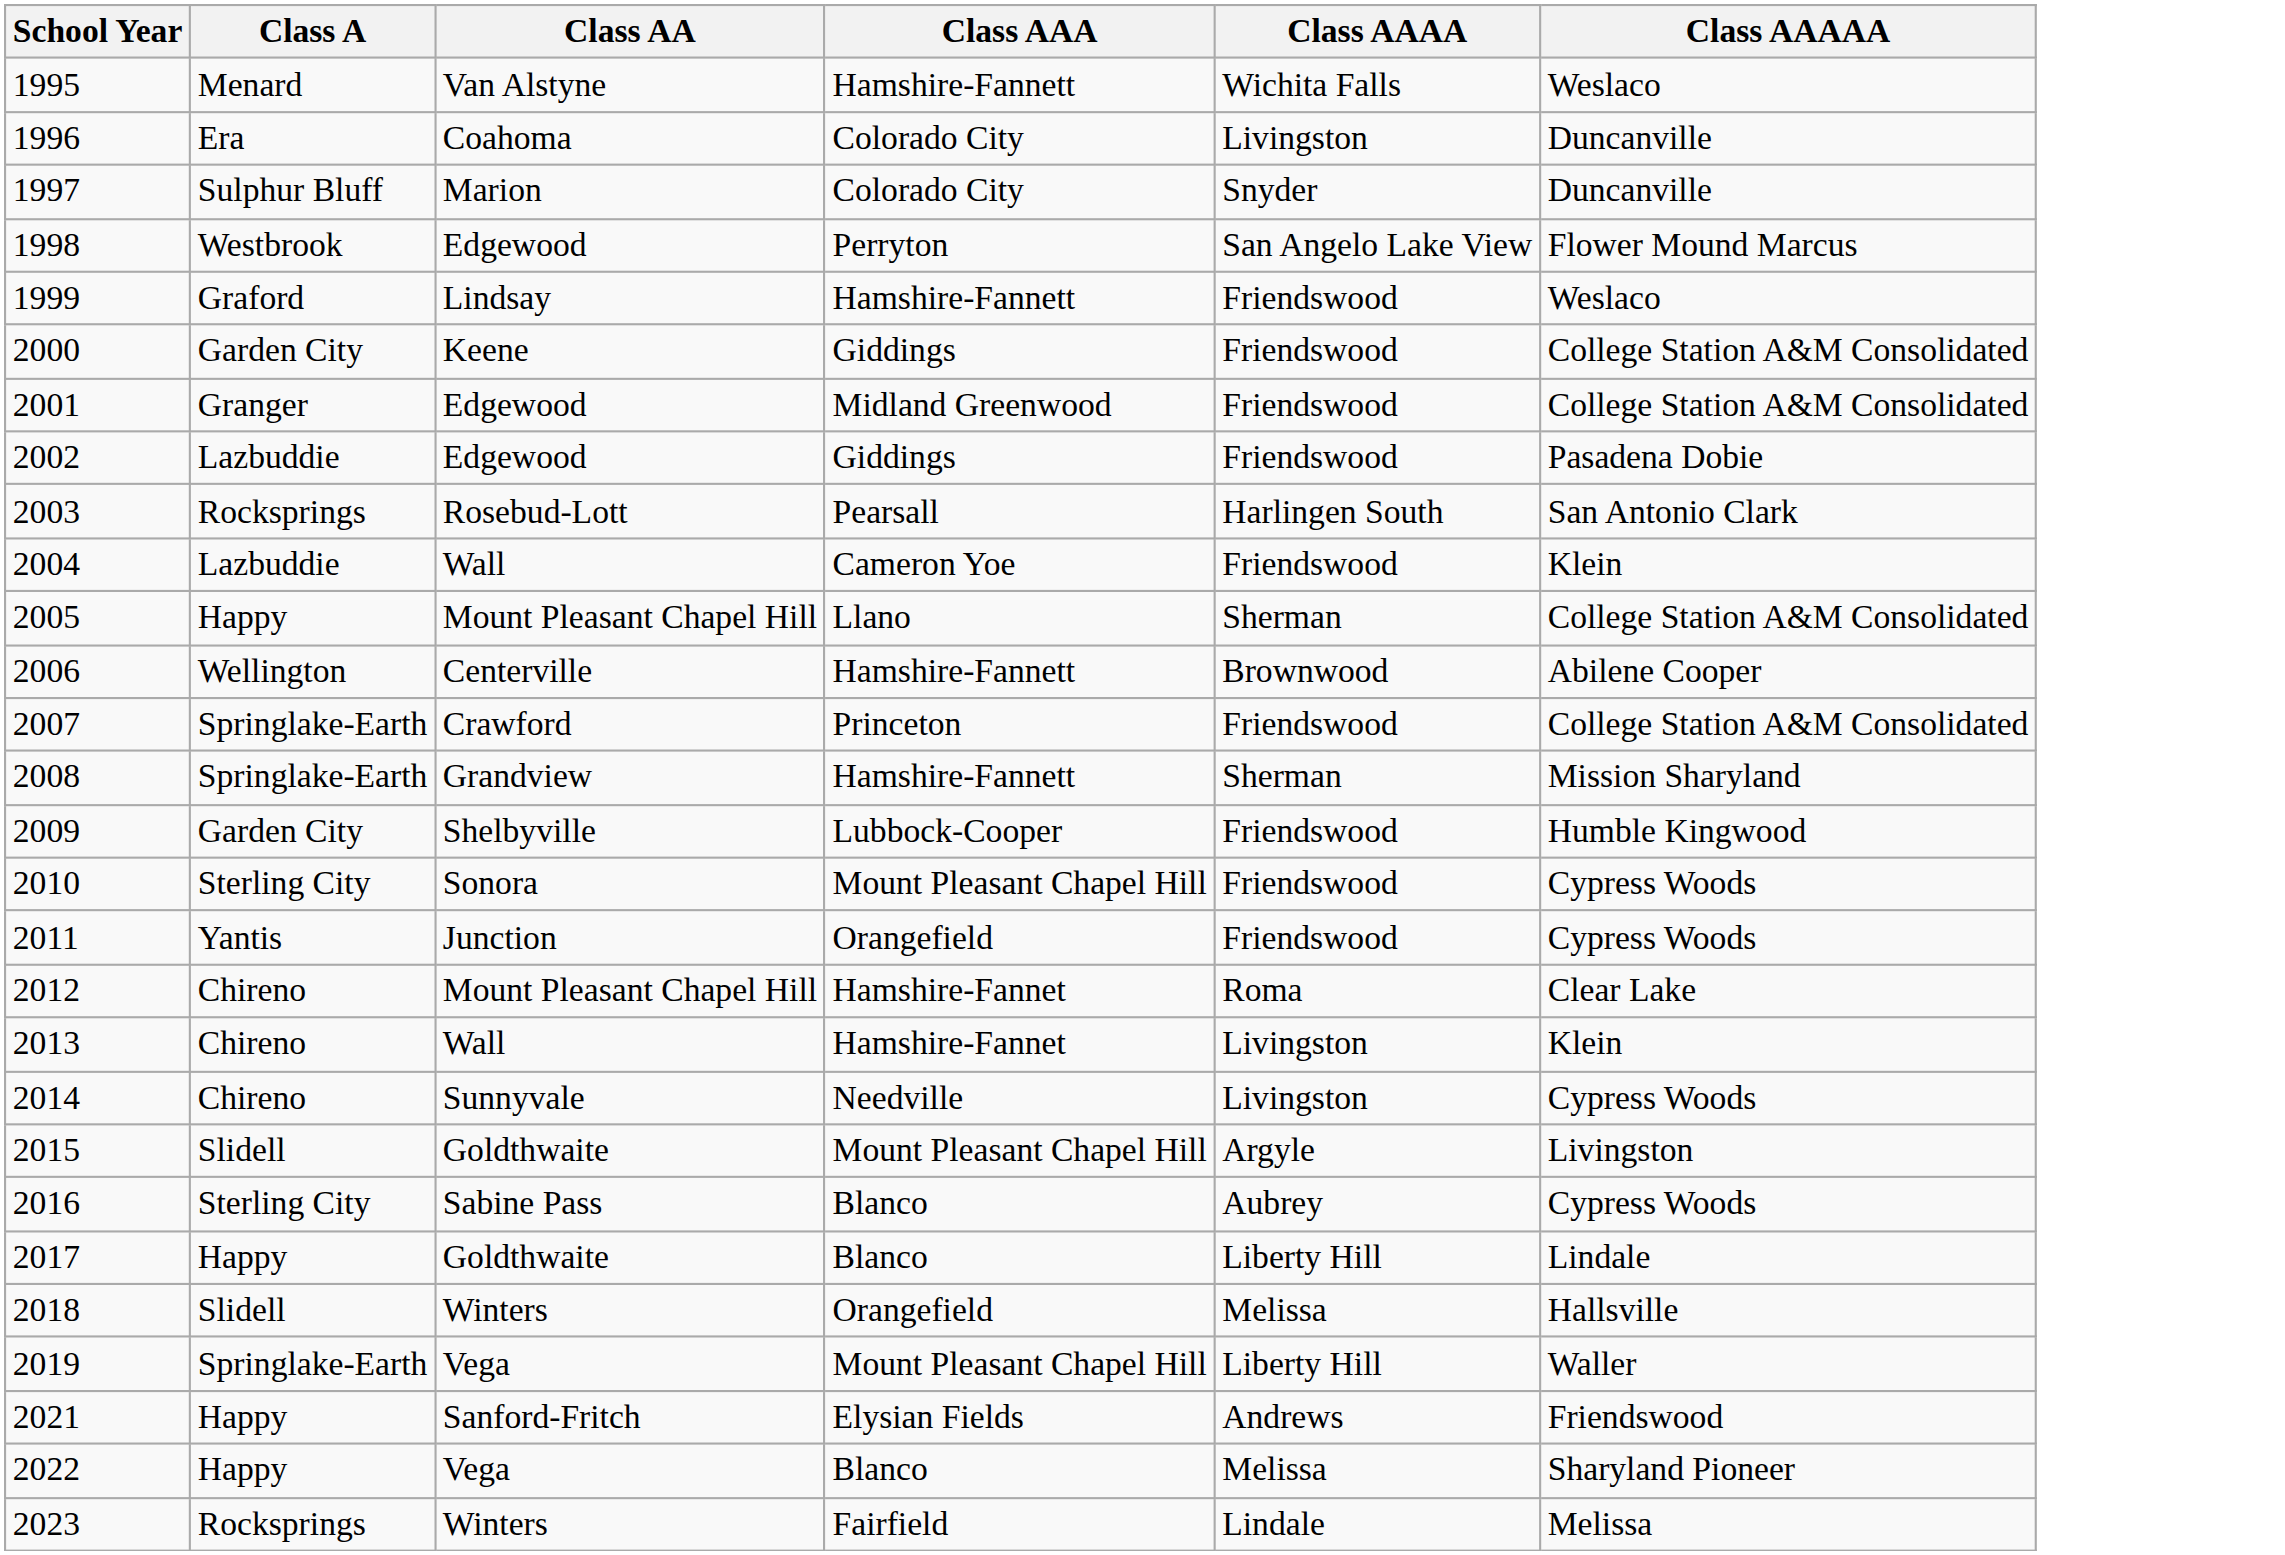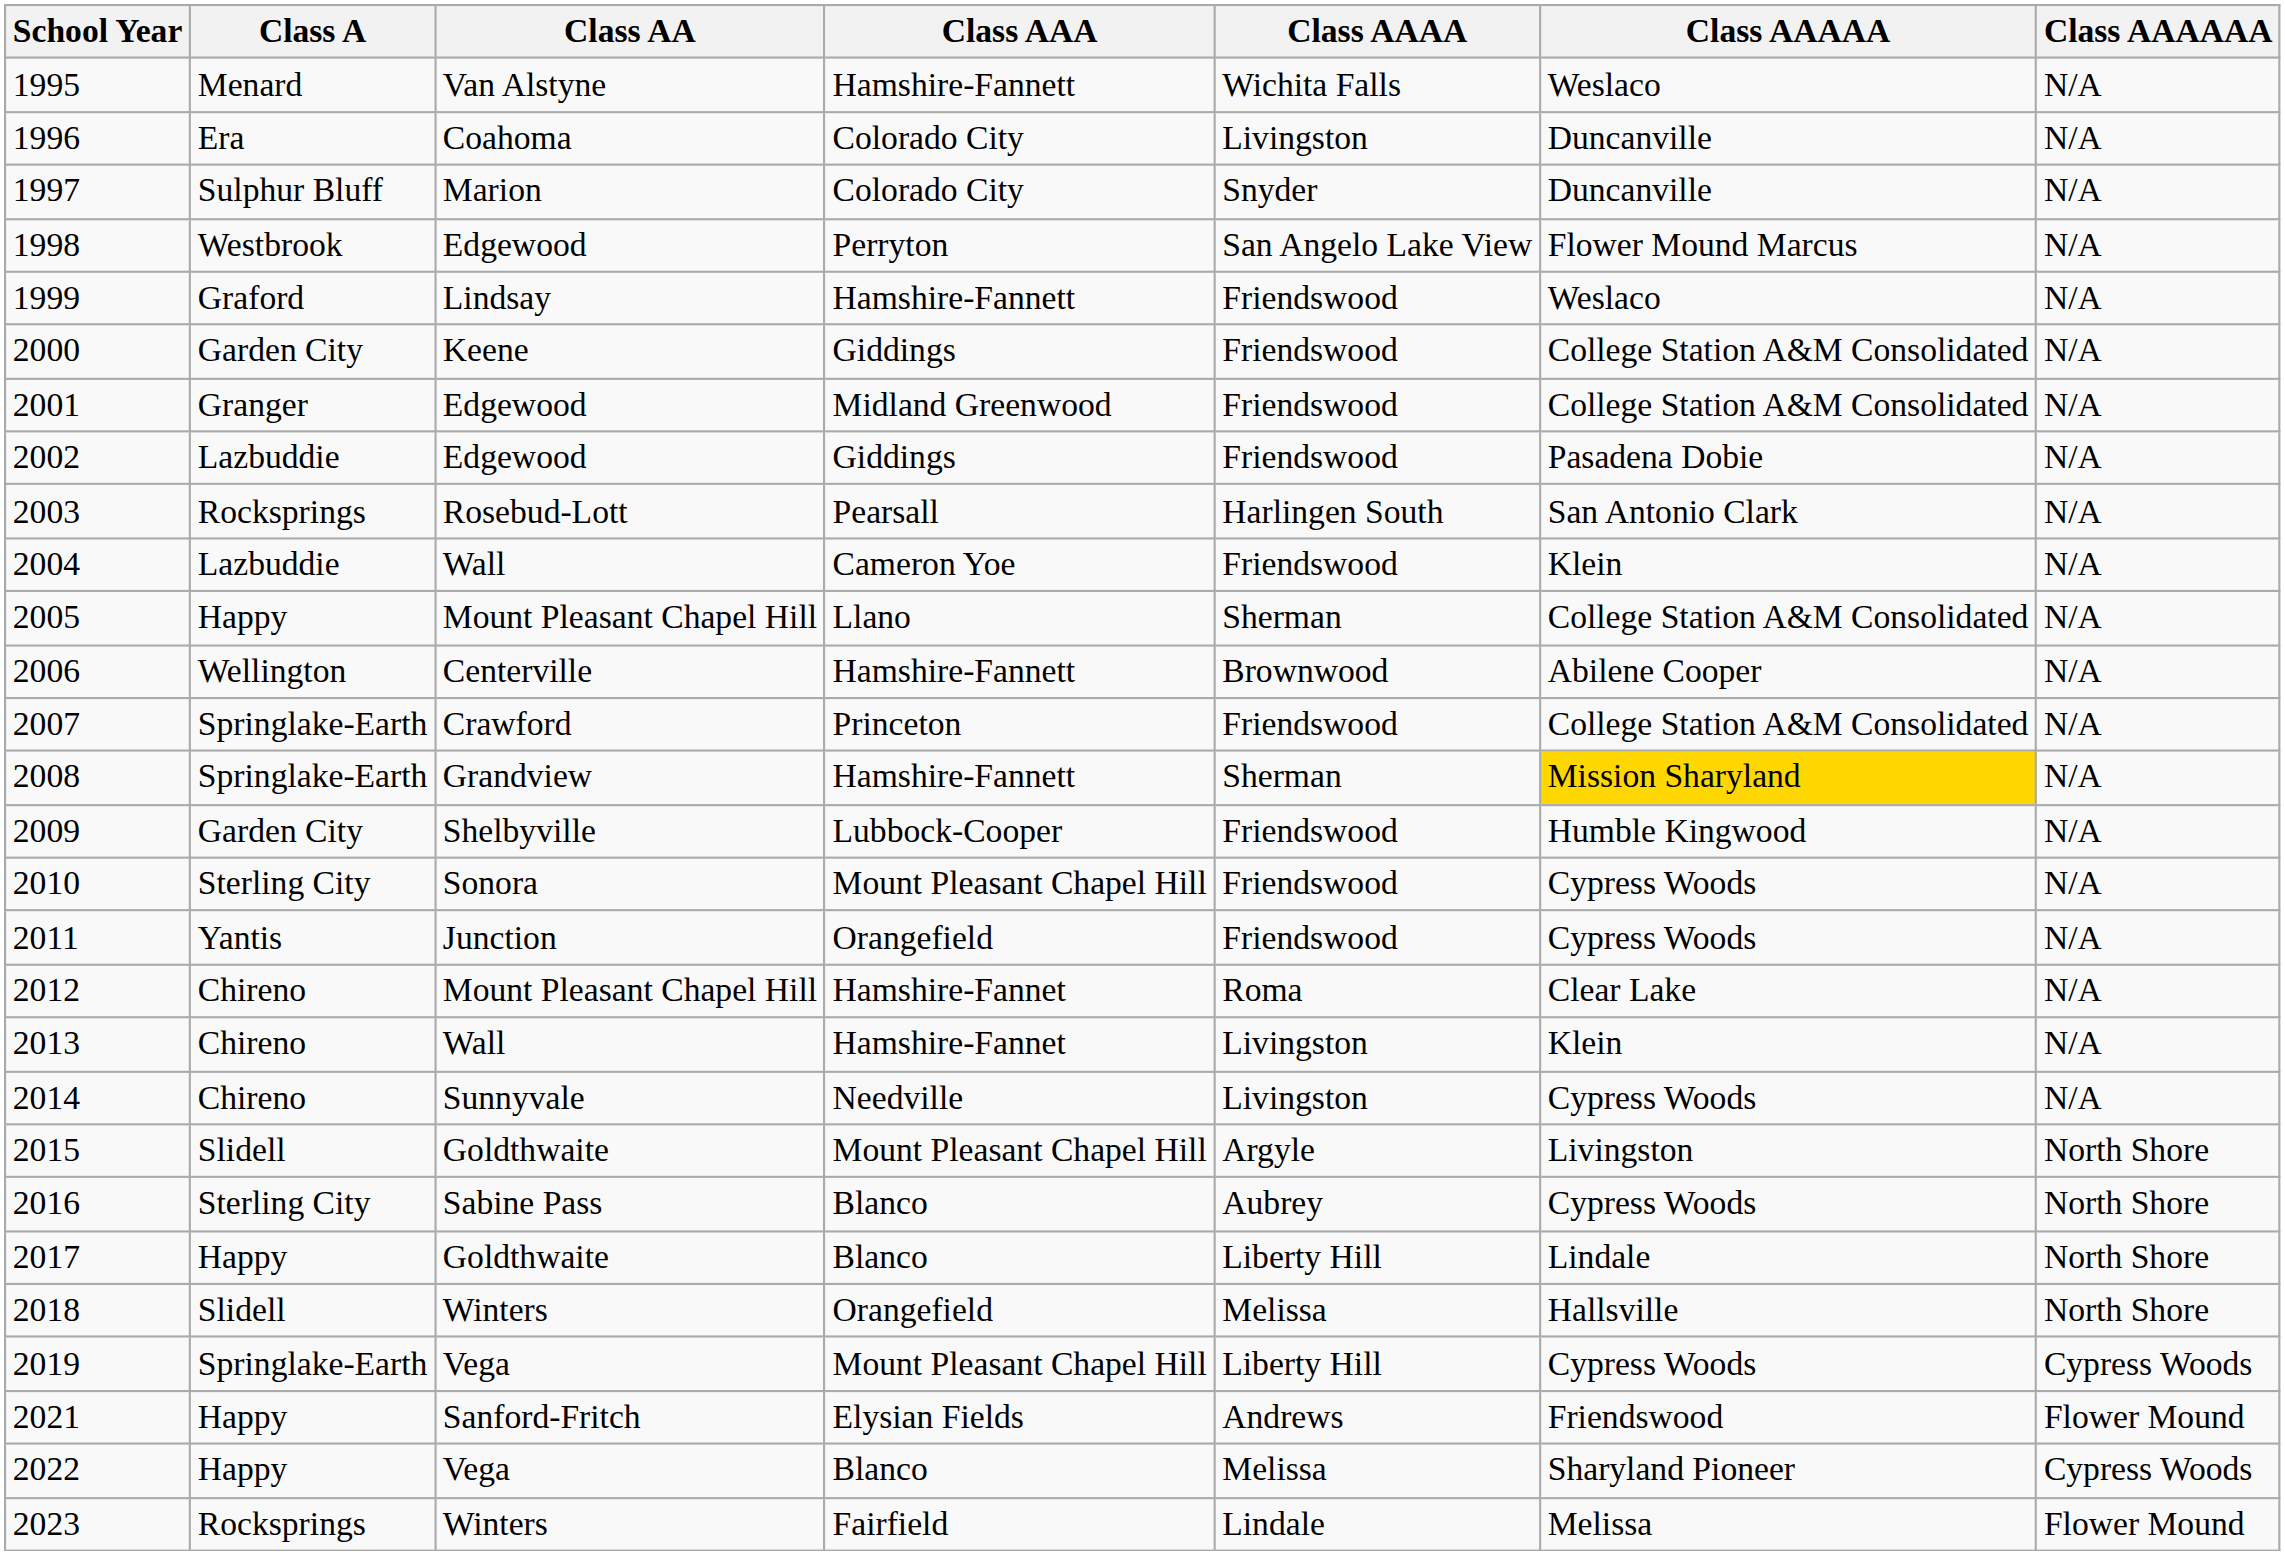+ column: Class AAAAAA | N/A | N/A | N/A | N/A | N/A | N/A | N/A | N/A | N/A | N/A | N/A | N/A | N/A | N/A | N/A | N/A | N/A | N/A | N/A | N/A | North Shore | North Shore | North Shore | North Shore | Cypress Woods | Flower Mound | Cypress Woods | Flower Mound
2008 | Class AAAAA: no background -> gold background
2019 | Class AAAAA: Waller -> Cypress Woods
